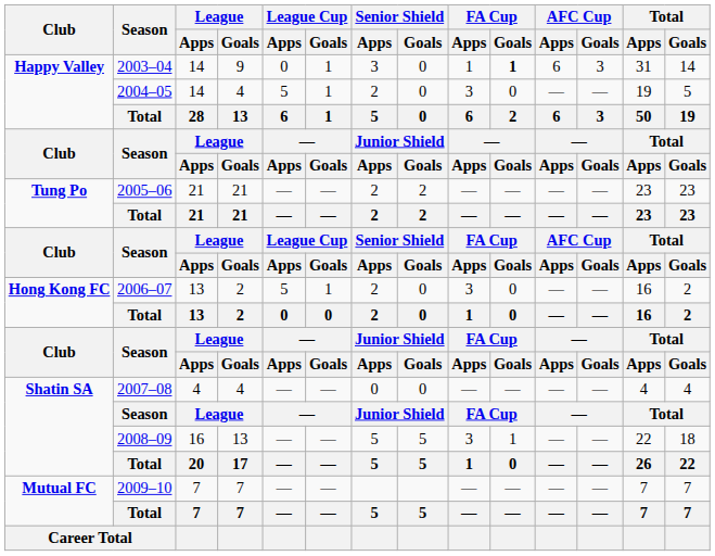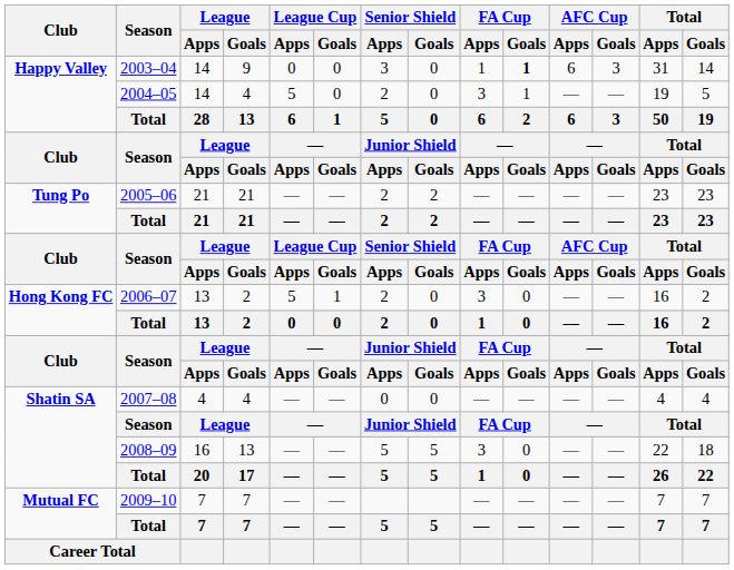2003–04 | League Cup / Goals: 1 -> 0
2004–05 | League Cup / Goals: 1 -> 0
2004–05 | FA Cup / Goals: 0 -> 1
2008–09 | FA Cup / Goals: 1 -> 0
